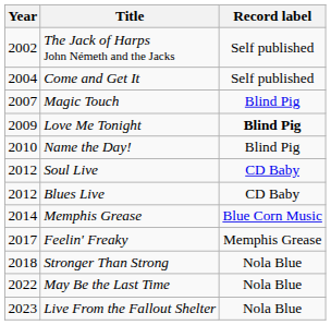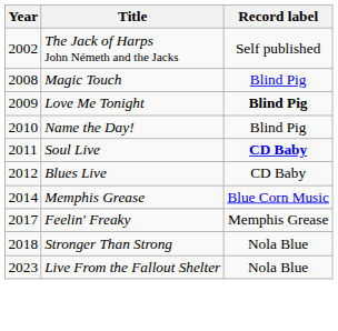- row: 2004 | Come and Get It | Self published
Magic Touch | Year: 2007 -> 2008
Soul Live | Year: 2012 -> 2011
Soul Live | Record label: normal -> bold
- row: 2022 | May Be the Last Time | Nola Blue
